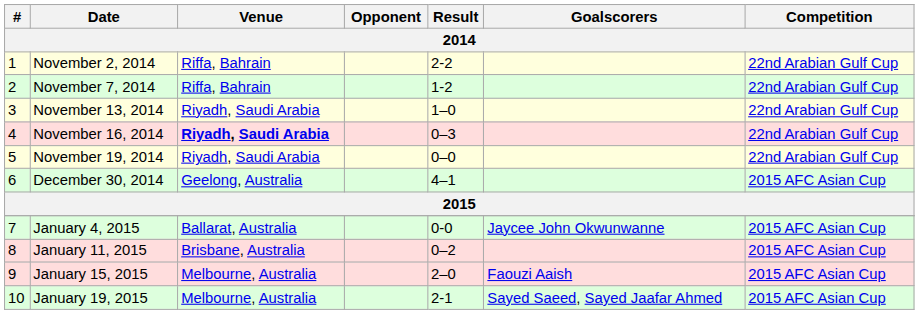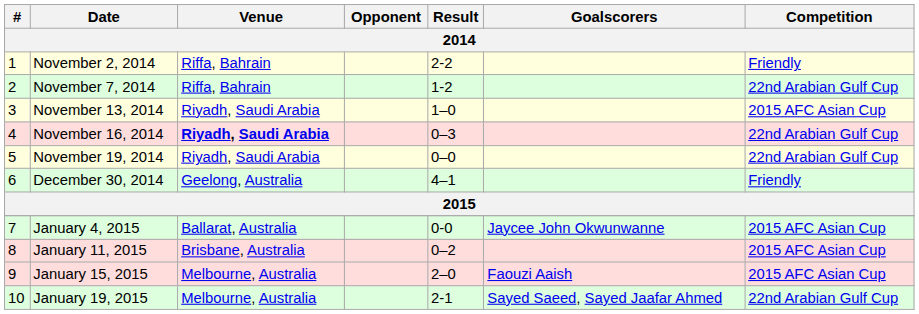November 2, 2014 | Competition: 22nd Arabian Gulf Cup -> Friendly
November 13, 2014 | Competition: 22nd Arabian Gulf Cup -> 2015 AFC Asian Cup
December 30, 2014 | Competition: 2015 AFC Asian Cup -> Friendly
January 19, 2015 | Competition: 2015 AFC Asian Cup -> 22nd Arabian Gulf Cup
